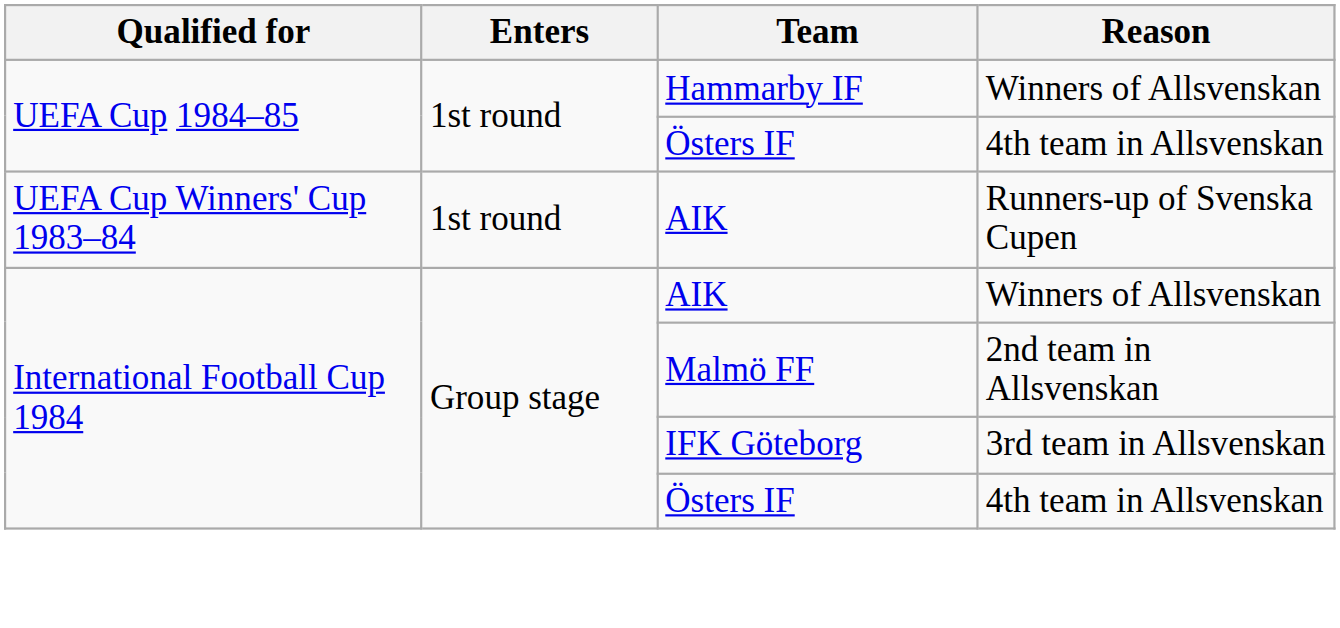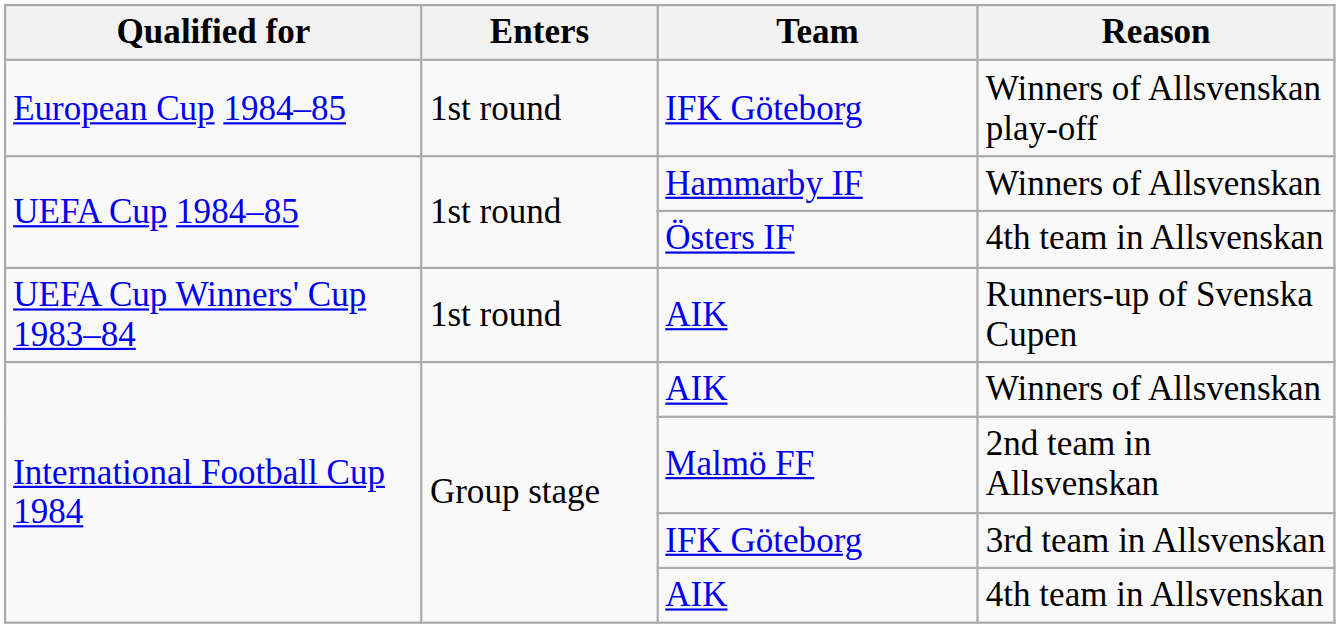+ row: European Cup 1984–85 | 1st round | IFK Göteborg | Winners of Allsvenskan play-off
International Football Cup 1984 / 4th team in Allsvenskan | Team: Östers IF -> AIK
